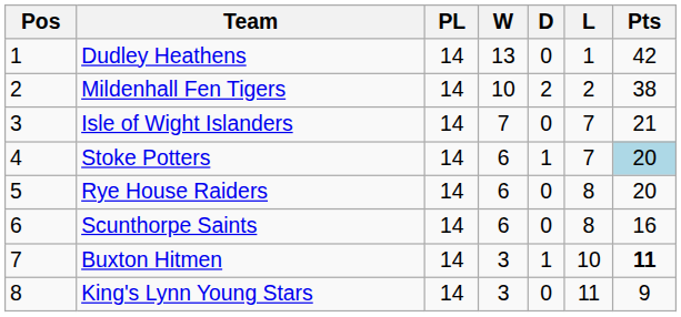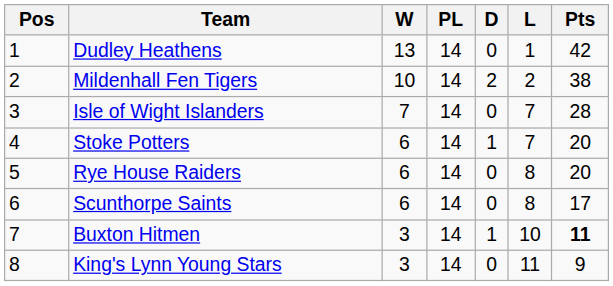columns swapped: PL <-> W
Isle of Wight Islanders | Pts: 21 -> 28
Stoke Potters | Pts: lightblue background -> no background
Scunthorpe Saints | Pts: 16 -> 17
